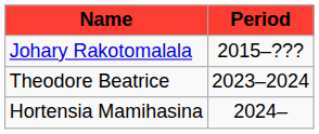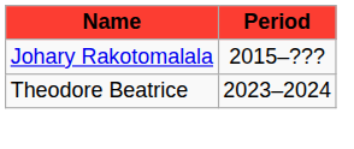- row: Hortensia Mamihasina | 2024–
